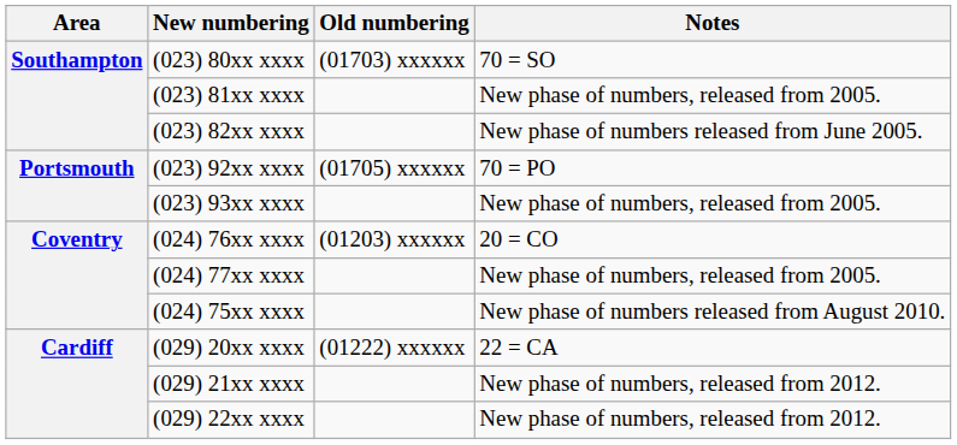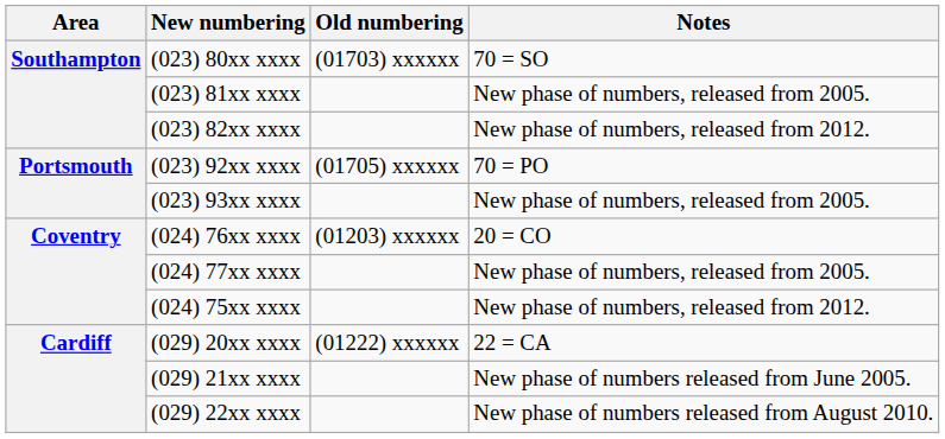(023) 82xx xxxx | Notes: New phase of numbers released from June 2005. -> New phase of numbers, released from 2012.
(024) 75xx xxxx | Notes: New phase of numbers released from August 2010. -> New phase of numbers, released from 2012.
(029) 21xx xxxx | Notes: New phase of numbers, released from 2012. -> New phase of numbers released from June 2005.
(029) 22xx xxxx | Notes: New phase of numbers, released from 2012. -> New phase of numbers released from August 2010.
